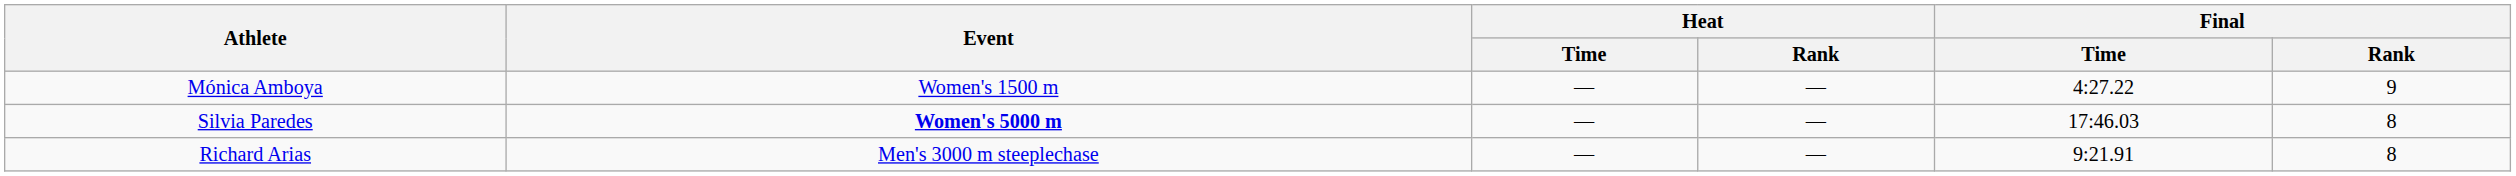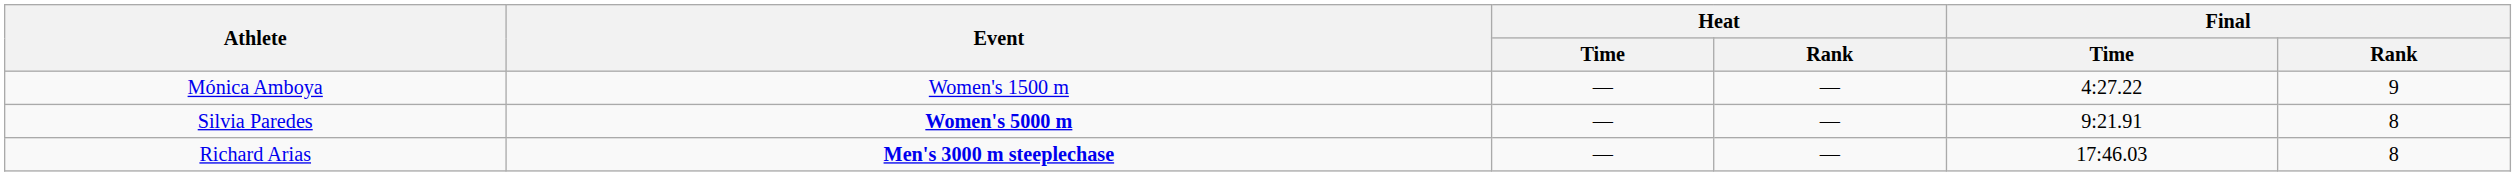Silvia Paredes | Final / Time: 17:46.03 -> 9:21.91
Richard Arias | Event: normal -> bold
Richard Arias | Final / Time: 9:21.91 -> 17:46.03
